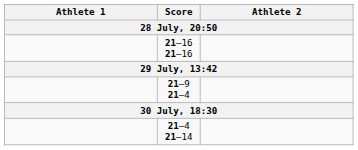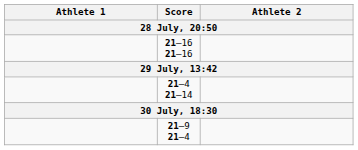rows swapped: 21–9 21–4 <-> 21–4 21–14
